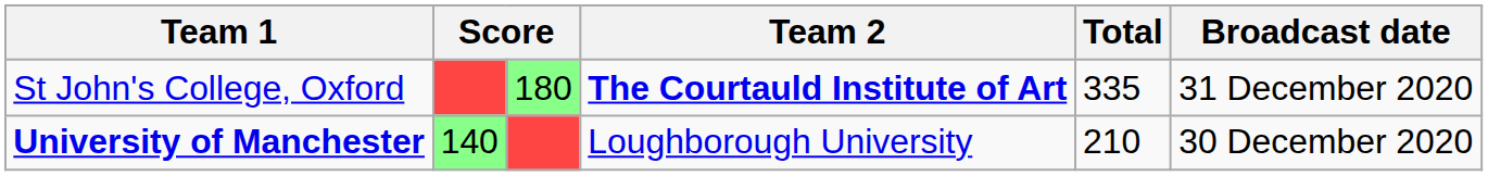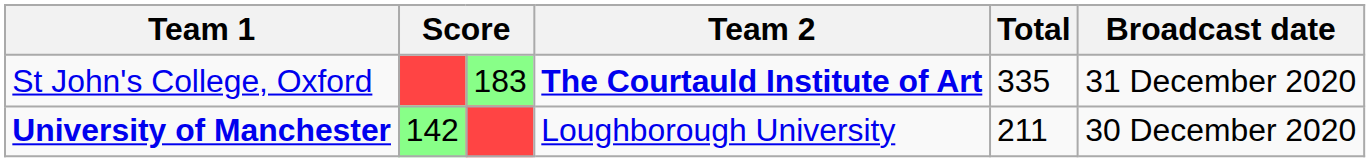St John's College, Oxford | column 3: 180 -> 183
University of Manchester | column 2: 140 -> 142
University of Manchester | Total: 210 -> 211
